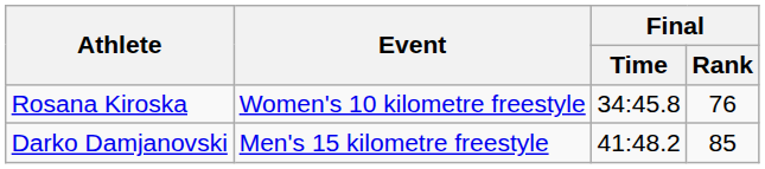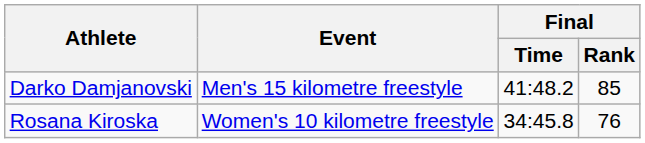rows swapped: Rosana Kiroska <-> Darko Damjanovski
